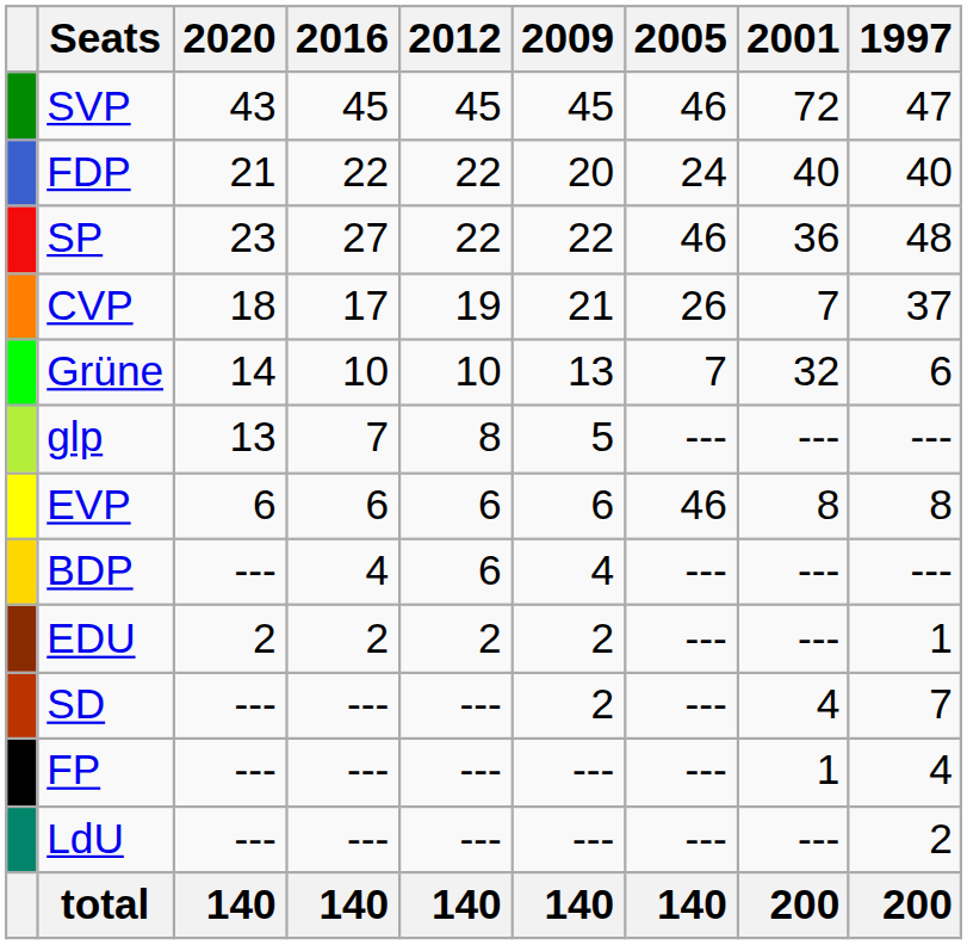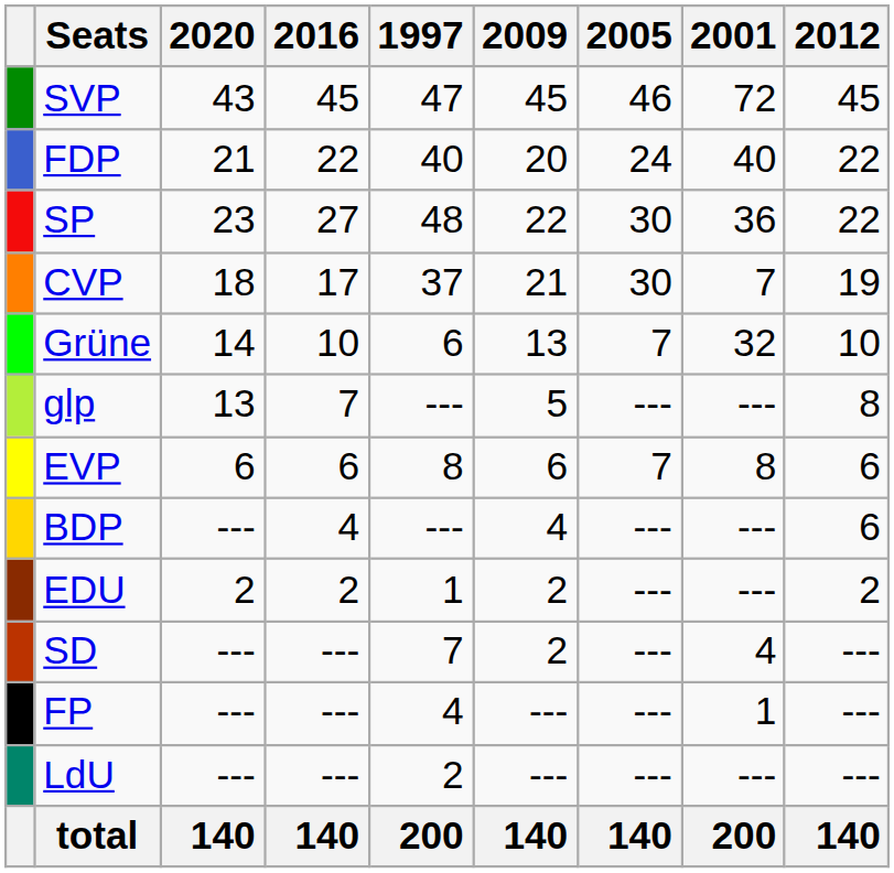columns swapped: 2012 <-> 1997
SP | 2005: 46 -> 30
CVP | 2005: 26 -> 30
EVP | 2005: 46 -> 7
